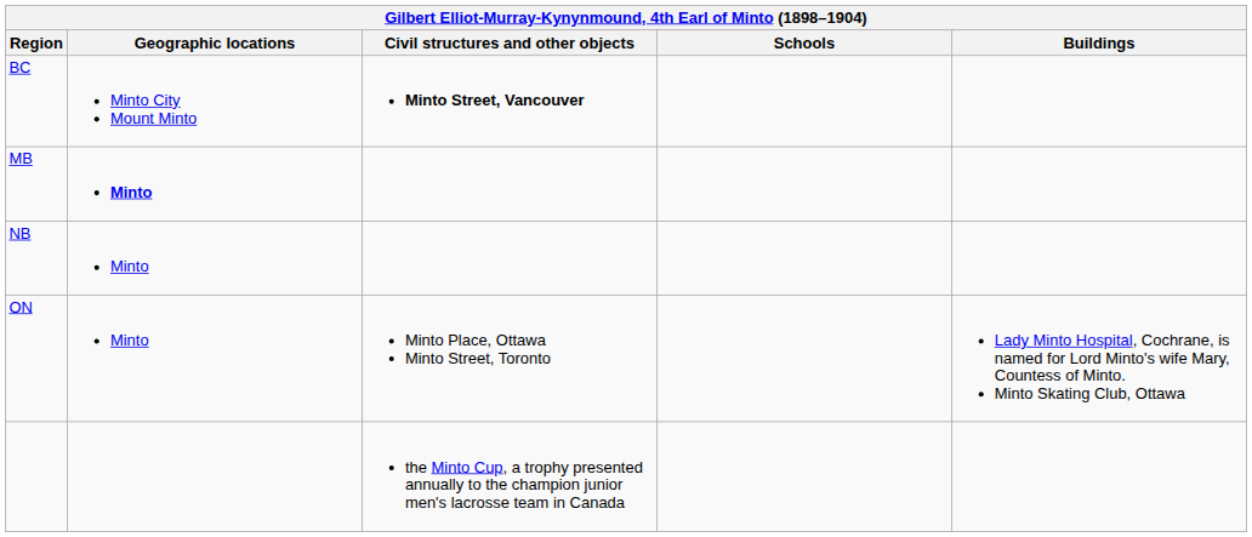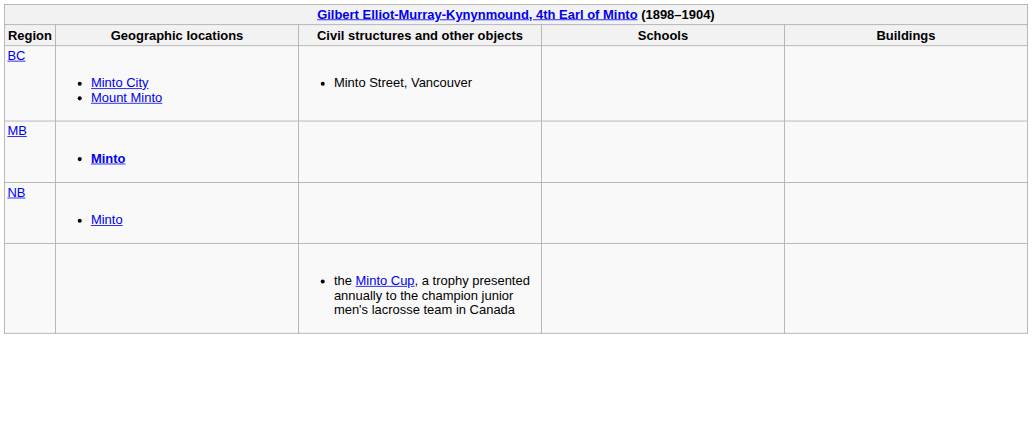BC | Civil structures and other objects: bold -> normal
- row: ON | Minto | Minto Place, Ottawa Minto Street, Toronto | Lady Minto Hospital, Cochrane, is named for Lord Minto's wife Mary, Countess of Minto. Minto Skating Club, Ottawa
